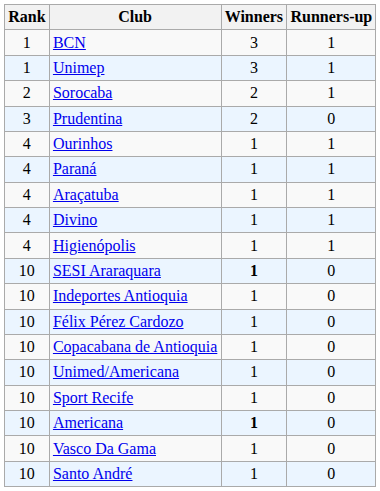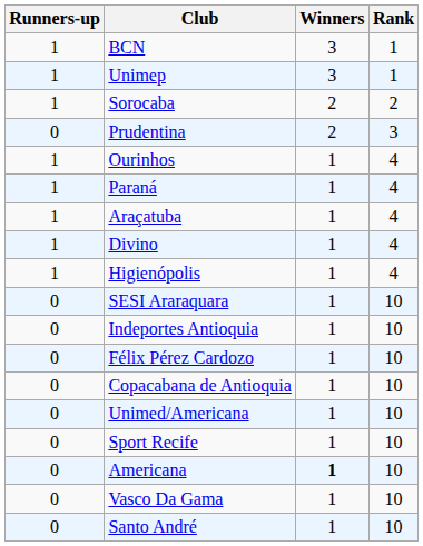columns swapped: Rank <-> Runners-up
SESI Araraquara | Winners: bold -> normal
